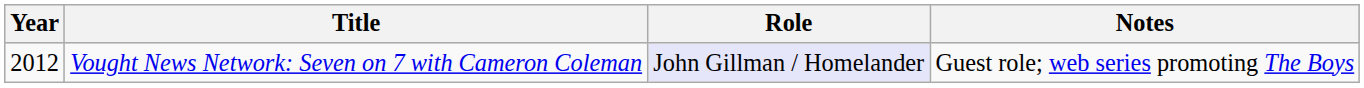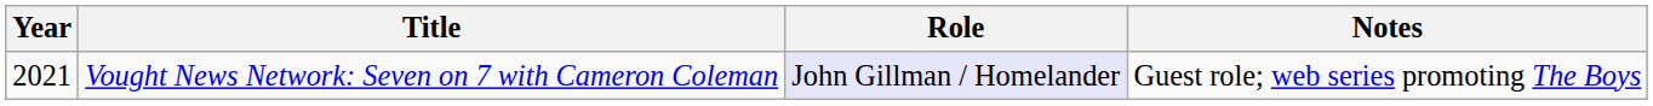Vought News Network: Seven on 7 with Cameron Coleman | Year: 2012 -> 2021
